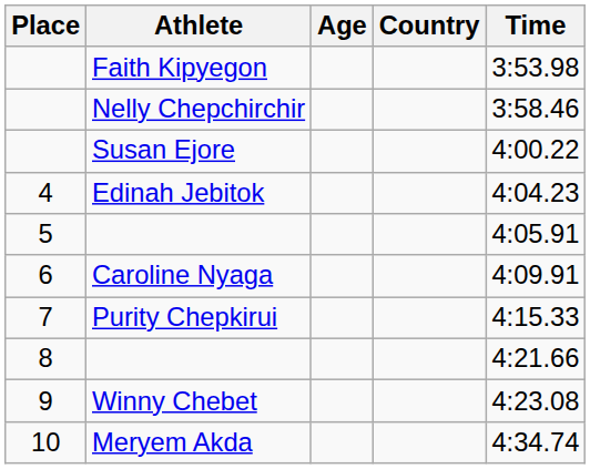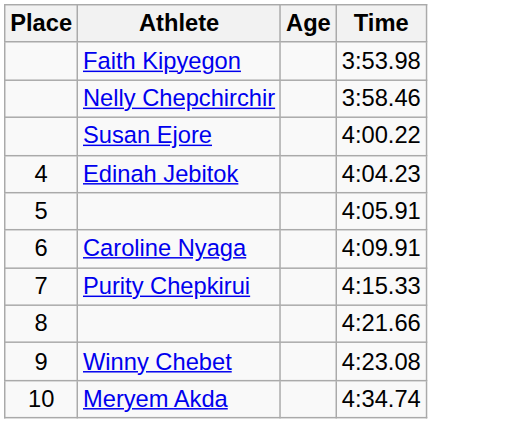- column: Country
